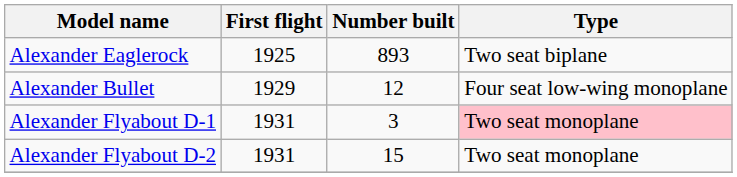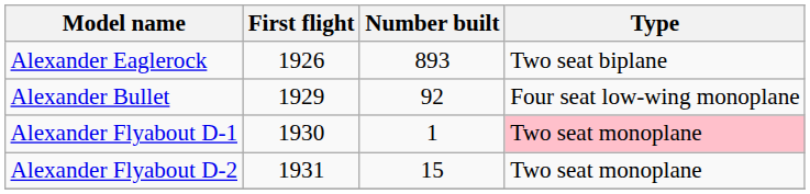Alexander Eaglerock | First flight: 1925 -> 1926
Alexander Bullet | Number built: 12 -> 92
Alexander Flyabout D-1 | First flight: 1931 -> 1930
Alexander Flyabout D-1 | Number built: 3 -> 1
